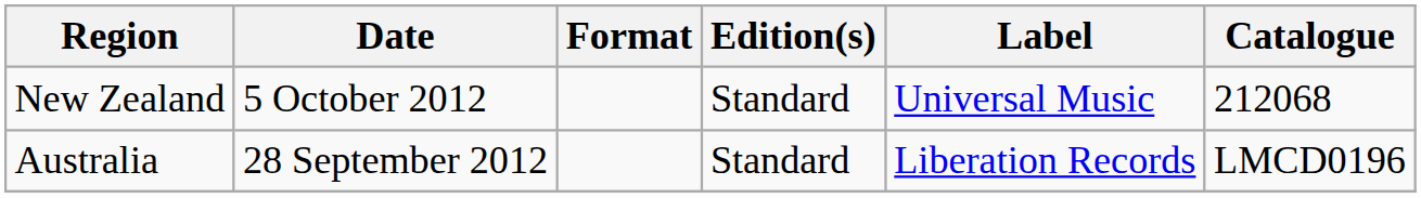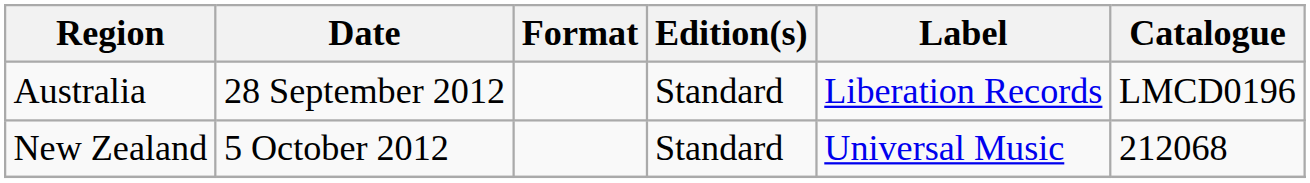rows swapped: Australia <-> New Zealand
